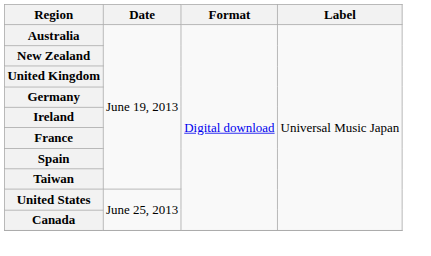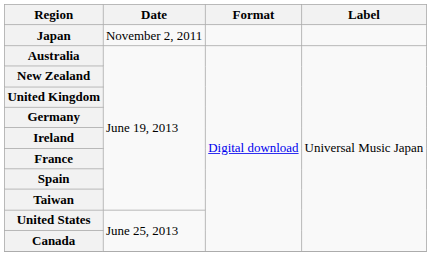+ row: Japan | November 2, 2011
